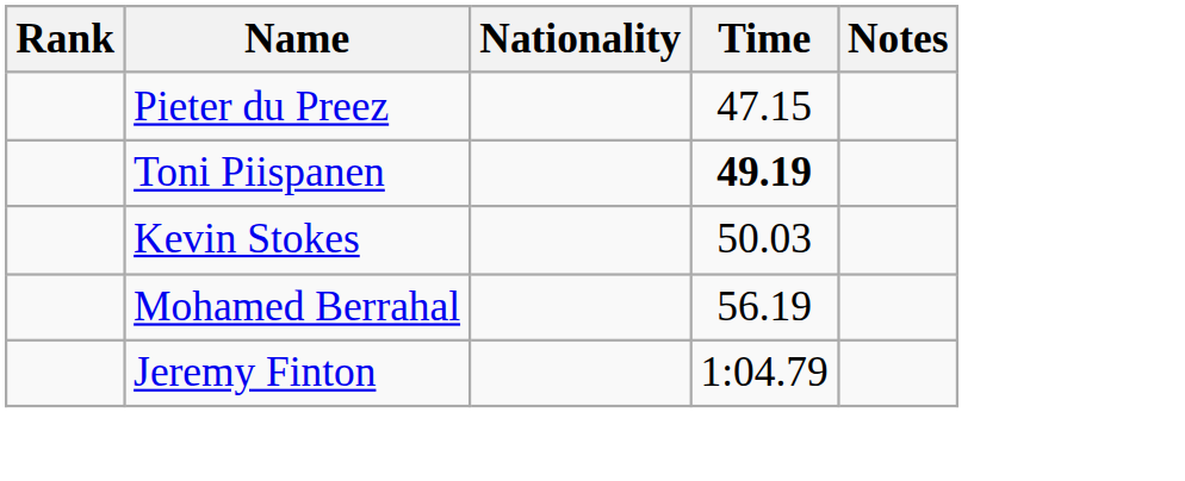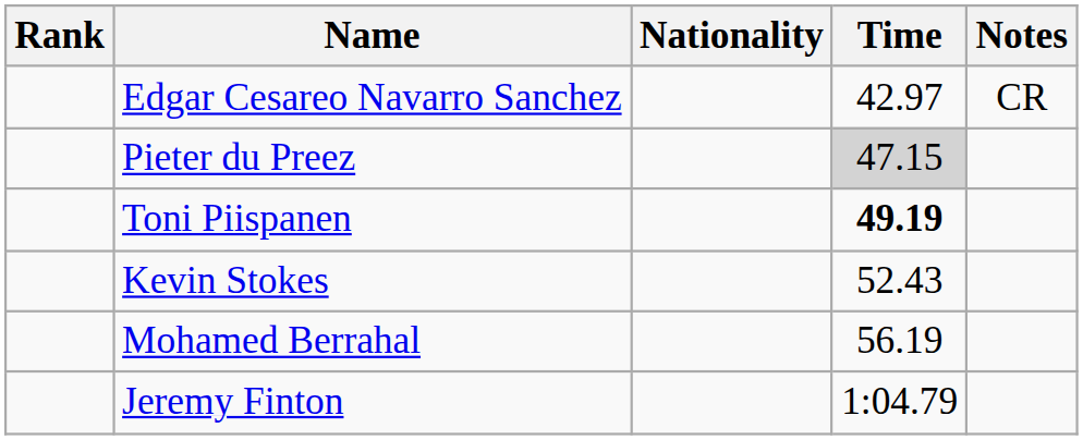+ row: Edgar Cesareo Navarro Sanchez | 42.97 | CR
Pieter du Preez | Time: no background -> lightgrey background
Kevin Stokes | Time: 50.03 -> 52.43
